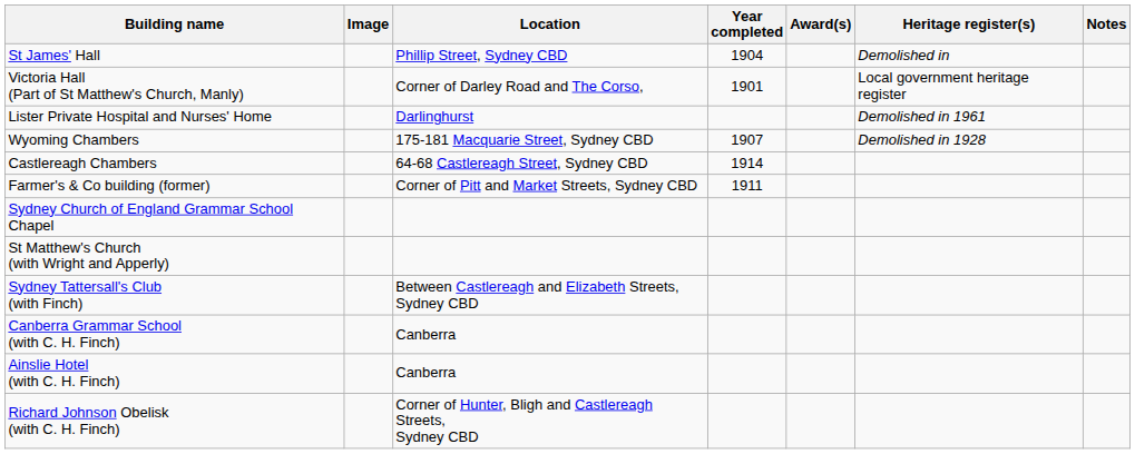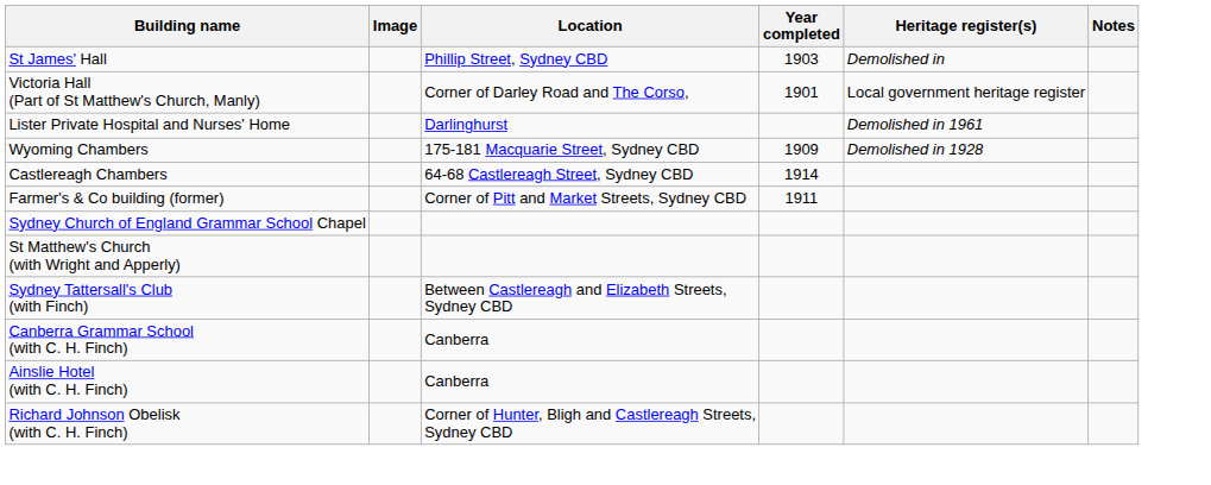- column: Award(s)
St James' Hall | Year completed: 1904 -> 1903
Wyoming Chambers | Year completed: 1907 -> 1909
